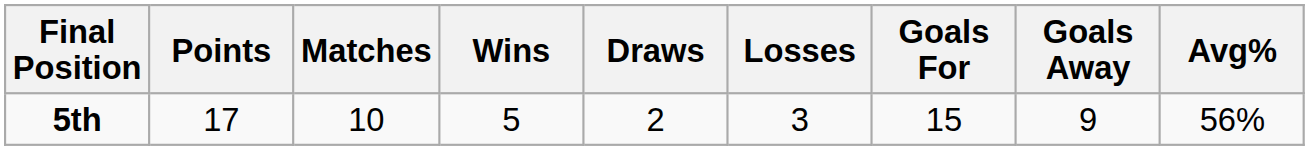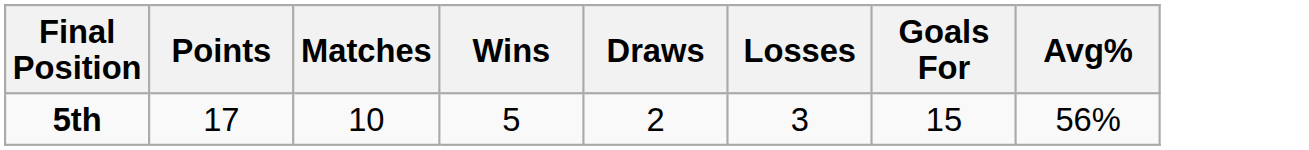- column: Goals Away | 9
